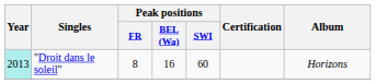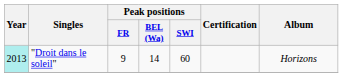"Droit dans le soleil" | Peak positions / FR: 8 -> 9
"Droit dans le soleil" | Peak positions / BEL (Wa): 16 -> 14
